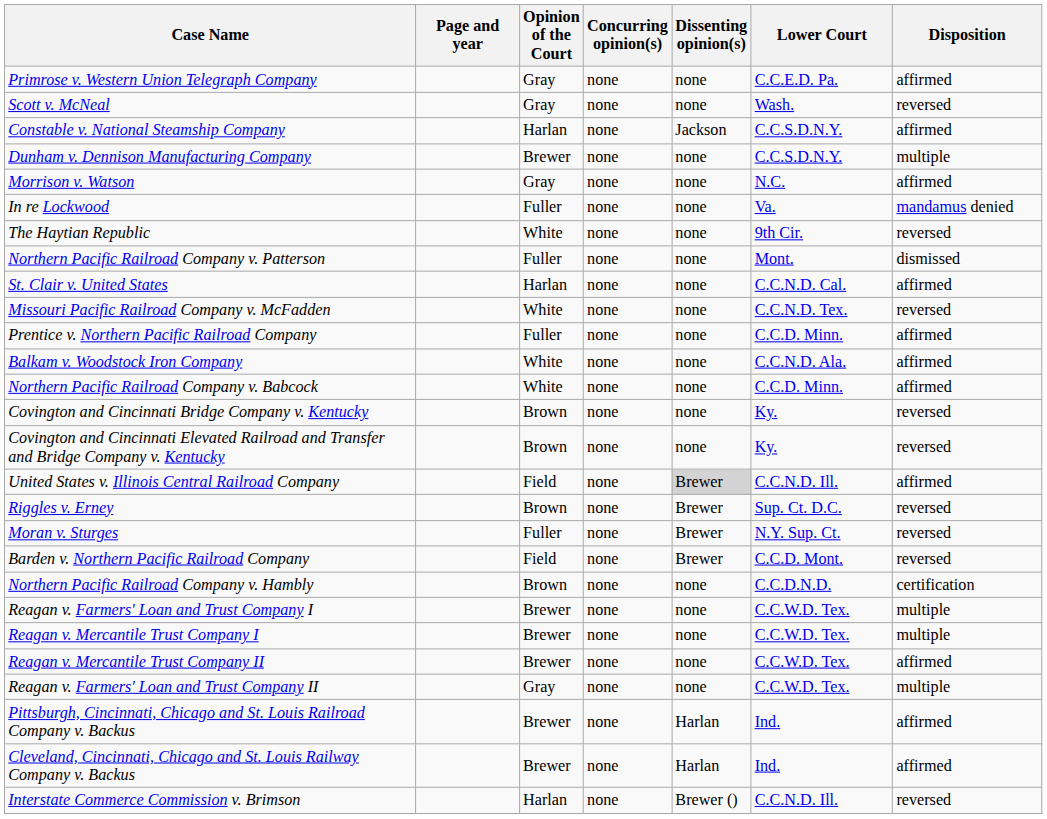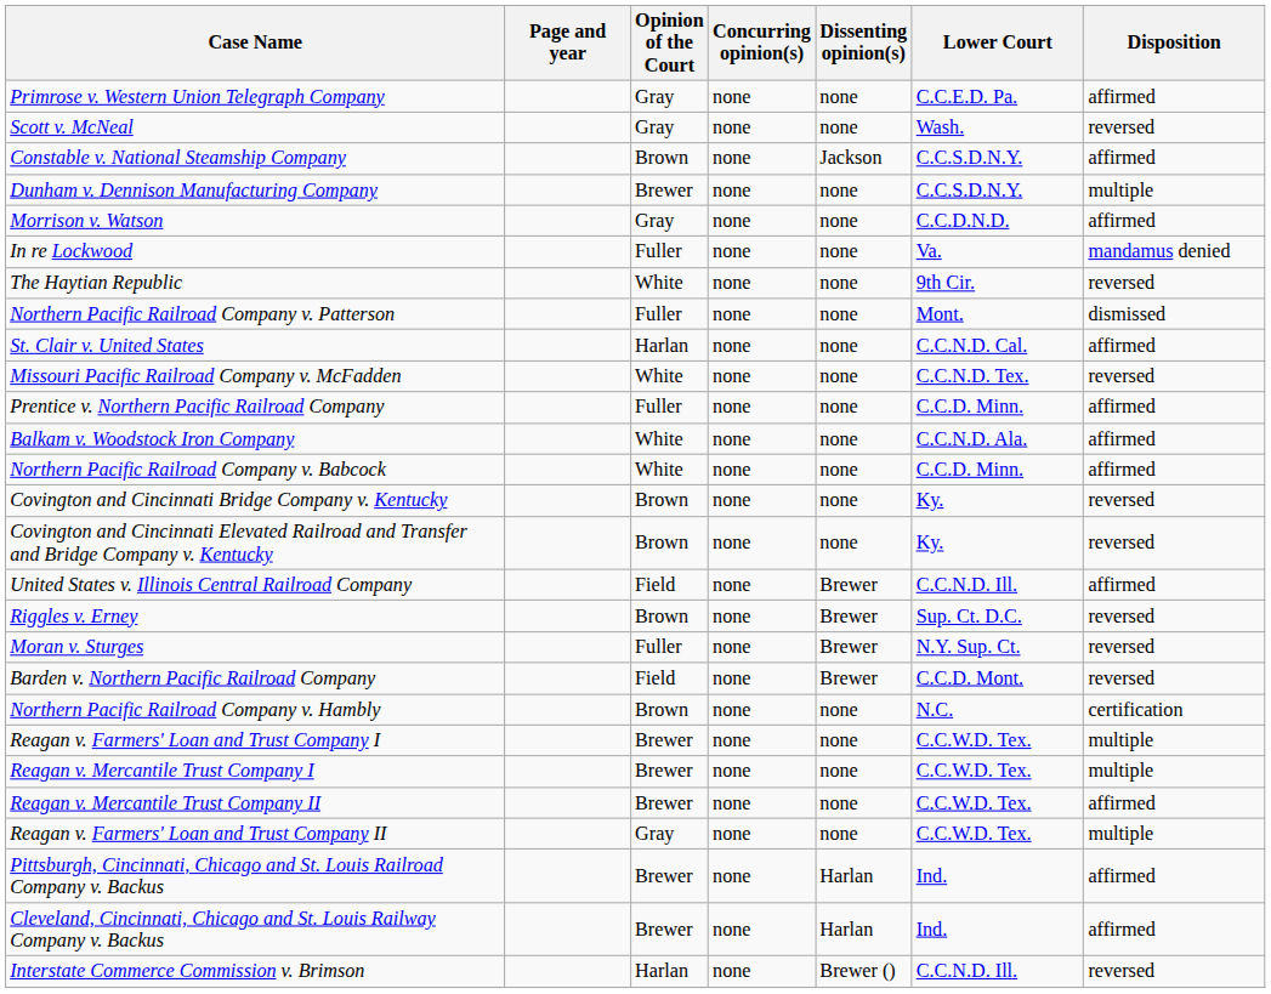Constable v. National Steamship Company | Opinion of the Court: Harlan -> Brown
Morrison v. Watson | Lower Court: N.C. -> C.C.D.N.D.
United States v. Illinois Central Railroad Company | Dissenting opinion(s): lightgrey background -> no background
Northern Pacific Railroad Company v. Hambly | Lower Court: C.C.D.N.D. -> N.C.
